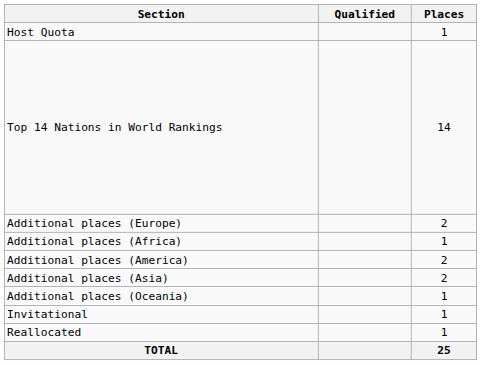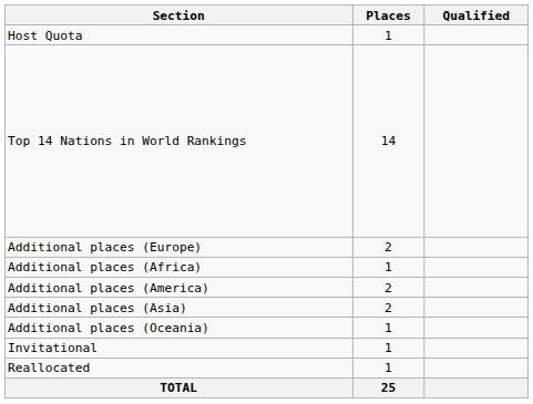columns swapped: Places <-> Qualified
